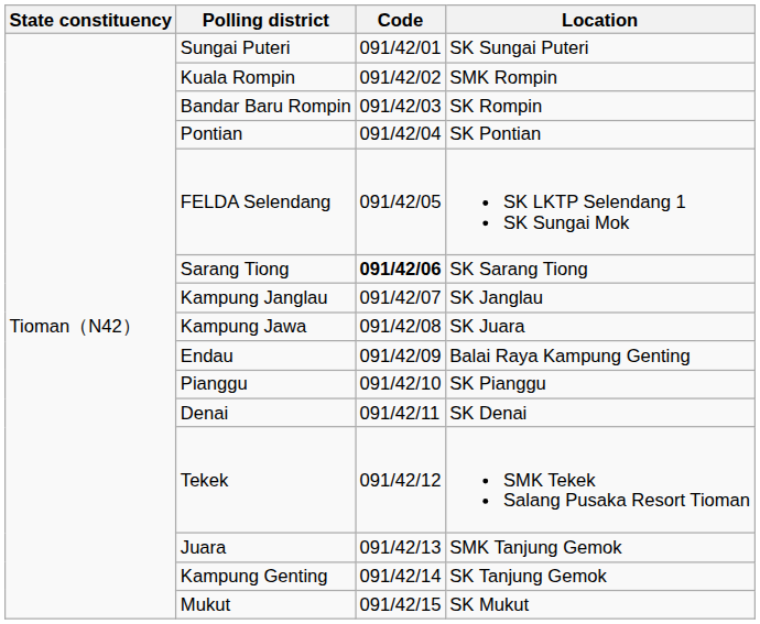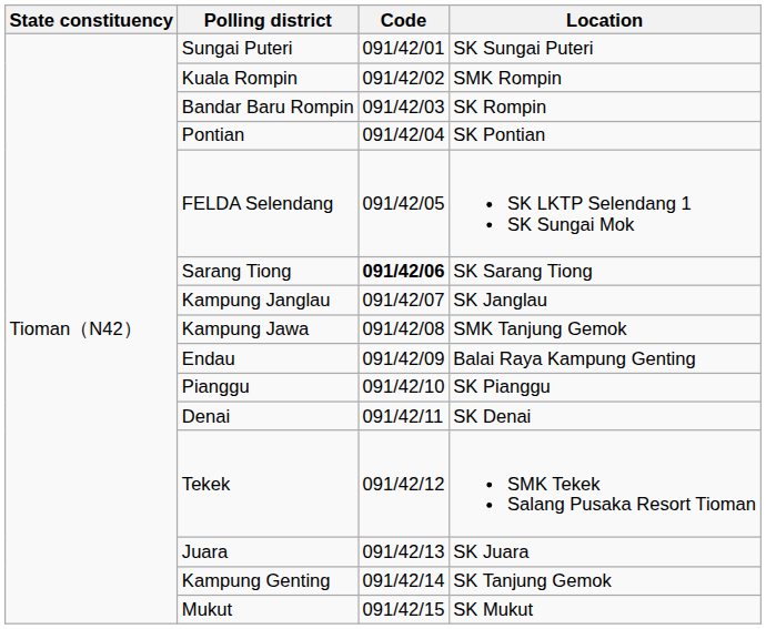Kampung Jawa | Location: SK Juara -> SMK Tanjung Gemok
Juara | Location: SMK Tanjung Gemok -> SK Juara
